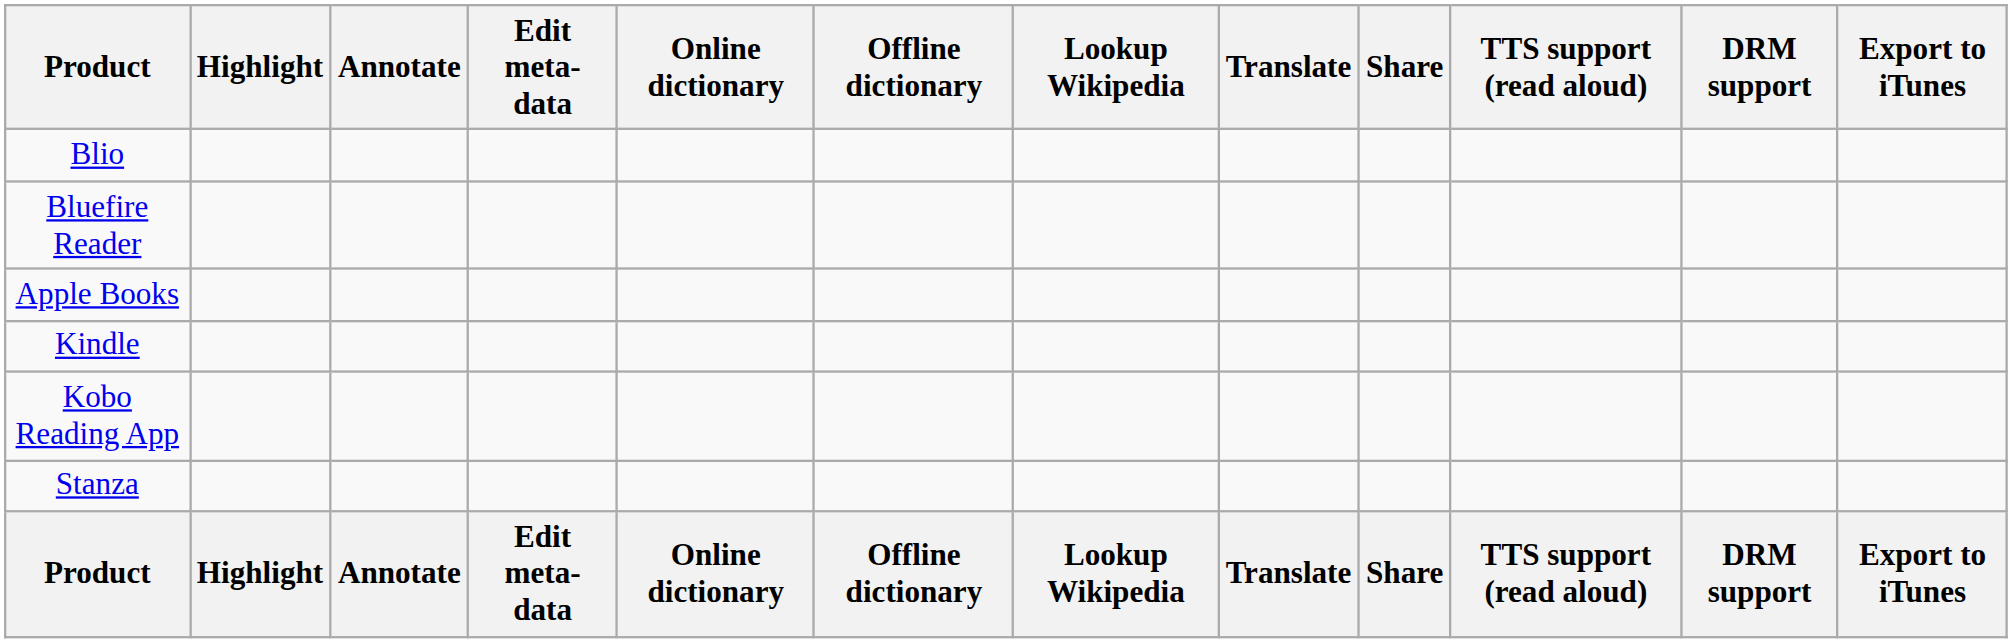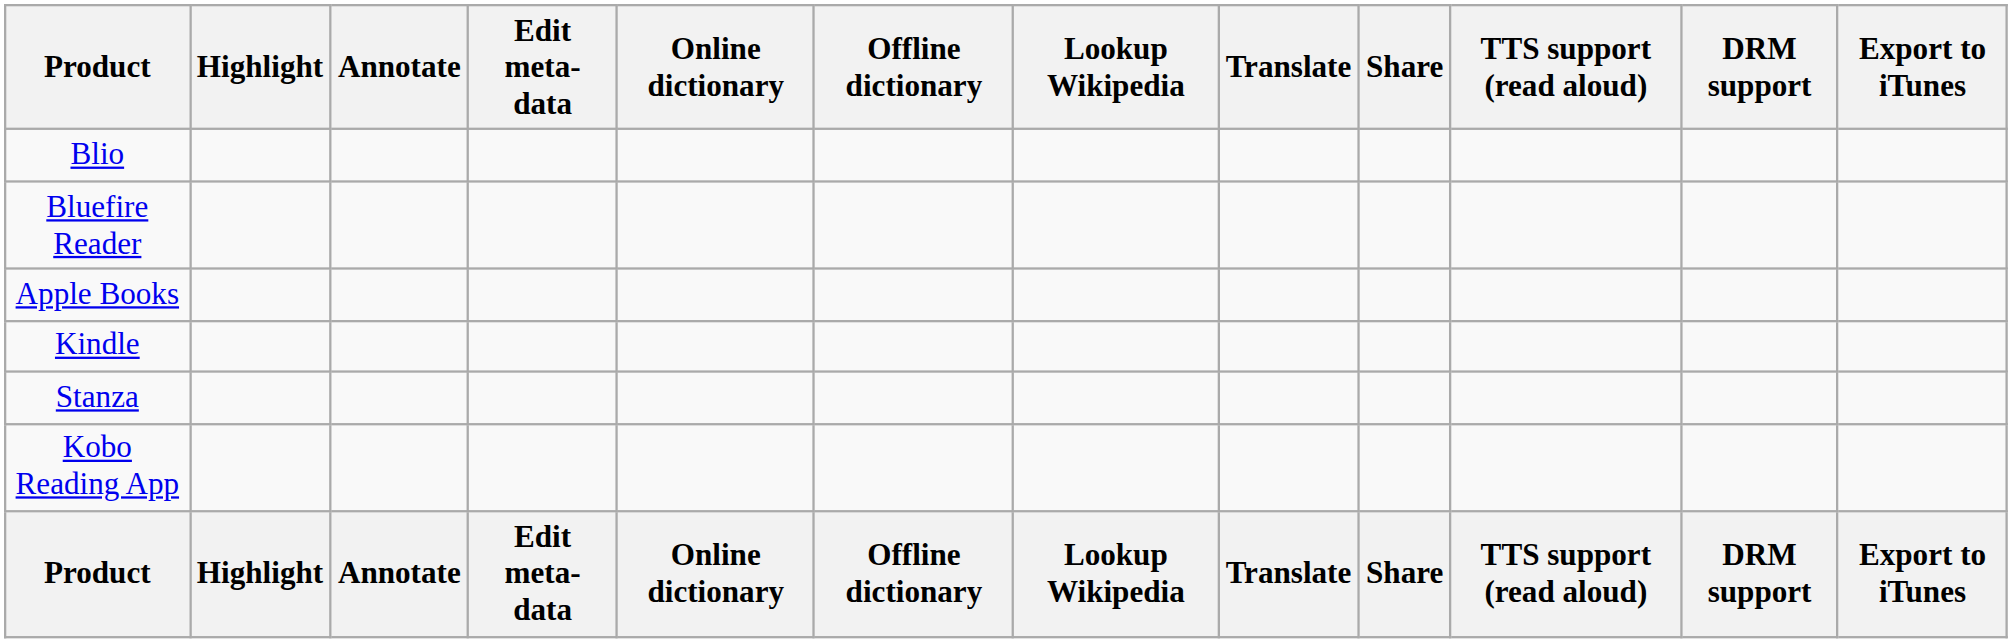rows swapped: Kobo Reading App <-> Stanza
